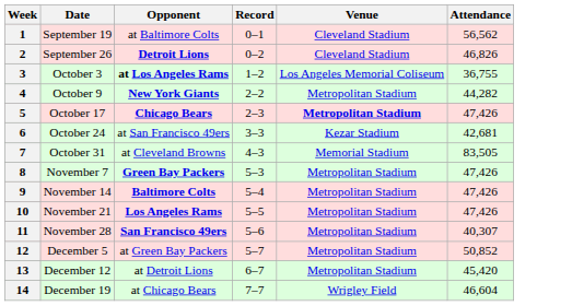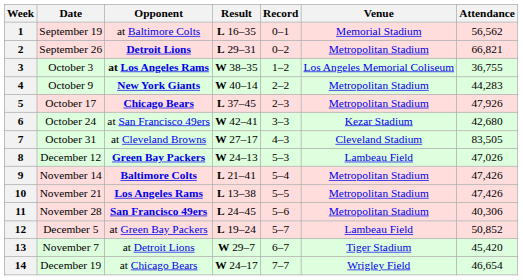+ column: Result | L 16–35 | L 29–31 | W 38–35 | W 40–14 | L 37–45 | W 42–41 | W 27–17 | W 24–13 | L 21–41 | L 13–38 | L 24–45 | L 19–24 | W 29–7 | W 24–17
1 | Venue: Cleveland Stadium -> Memorial Stadium
2 | Venue: Cleveland Stadium -> Metropolitan Stadium
2 | Attendance: 46,826 -> 66,821
4 | Attendance: 44,282 -> 44,283
5 | Venue: bold -> normal
5 | Attendance: 47,426 -> 47,926
6 | Attendance: 42,681 -> 42,680
7 | Venue: Memorial Stadium -> Cleveland Stadium
8 | Date: November 7 -> December 12
8 | Venue: Metropolitan Stadium -> Lambeau Field
8 | Attendance: 47,426 -> 47,026
11 | Attendance: 40,307 -> 40,306
12 | Venue: Metropolitan Stadium -> Lambeau Field
13 | Date: December 12 -> November 7
13 | Venue: Metropolitan Stadium -> Tiger Stadium
14 | Attendance: 46,604 -> 46,654
